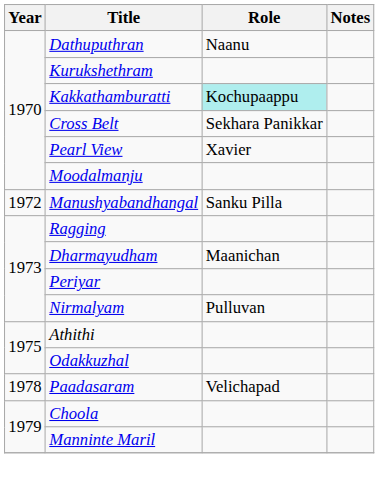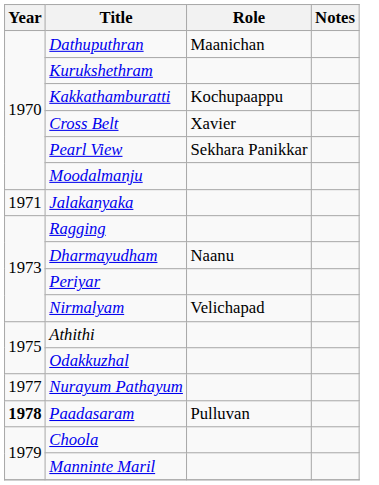Dathuputhran | Role: Naanu -> Maanichan
Kakkathamburatti | Role: paleturquoise background -> no background
Cross Belt | Role: Sekhara Panikkar -> Xavier
Pearl View | Role: Xavier -> Sekhara Panikkar
+ row: 1971 | Jalakanyaka
- row: 1972 | Manushyabandhangal | Sanku Pilla
Dharmayudham | Role: Maanichan -> Naanu
Nirmalyam | Role: Pulluvan -> Velichapad
+ row: 1977 | Nurayum Pathayum
Paadasaram | Year: normal -> bold
Paadasaram | Role: Velichapad -> Pulluvan
